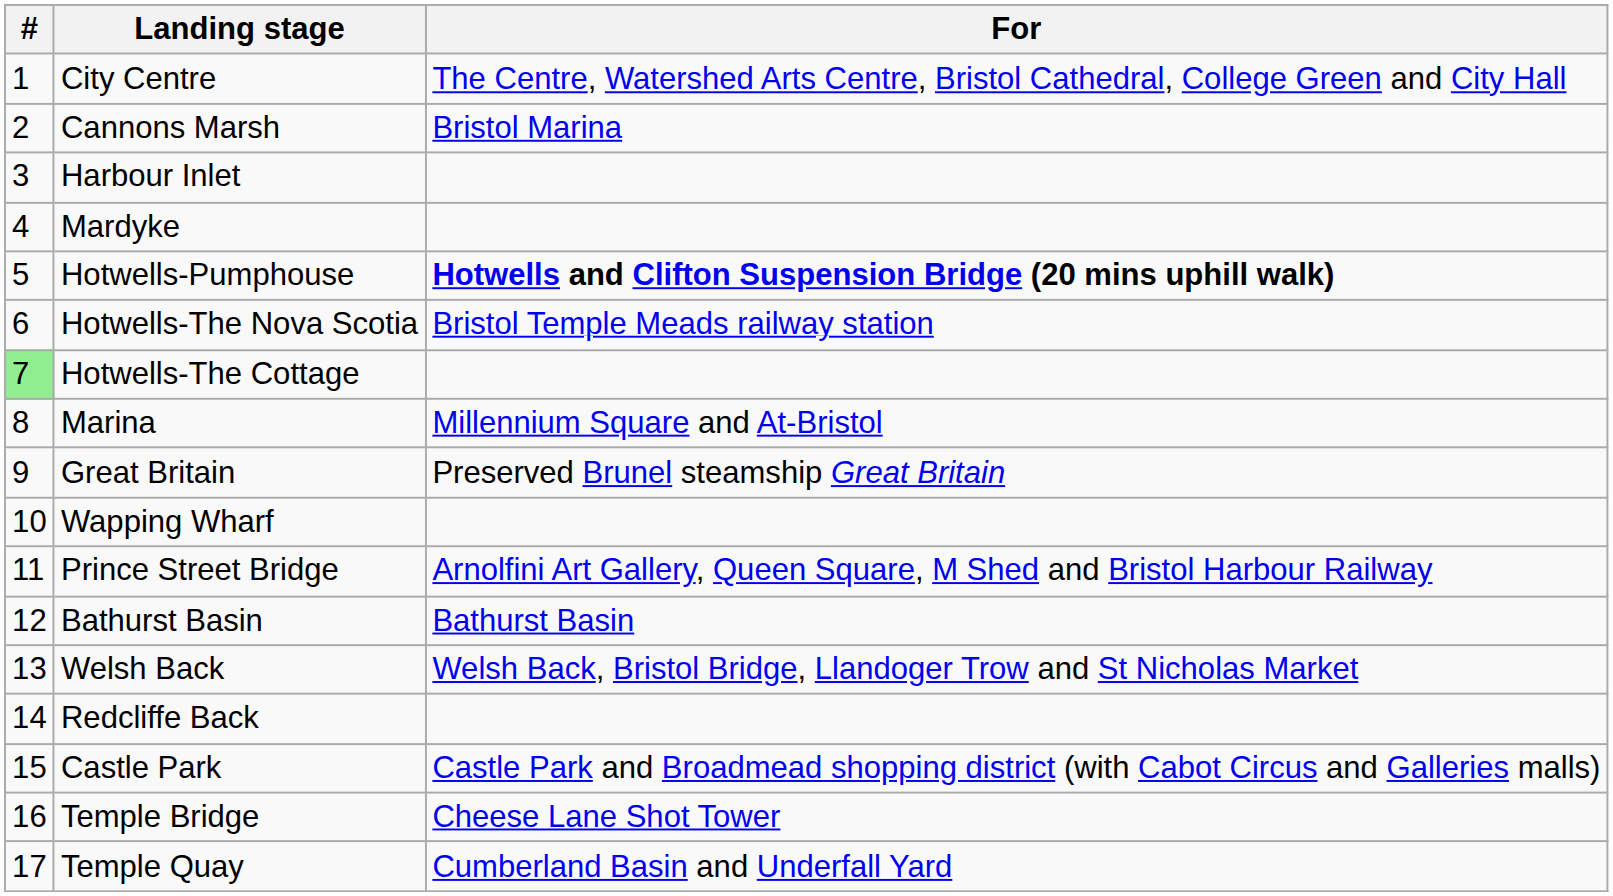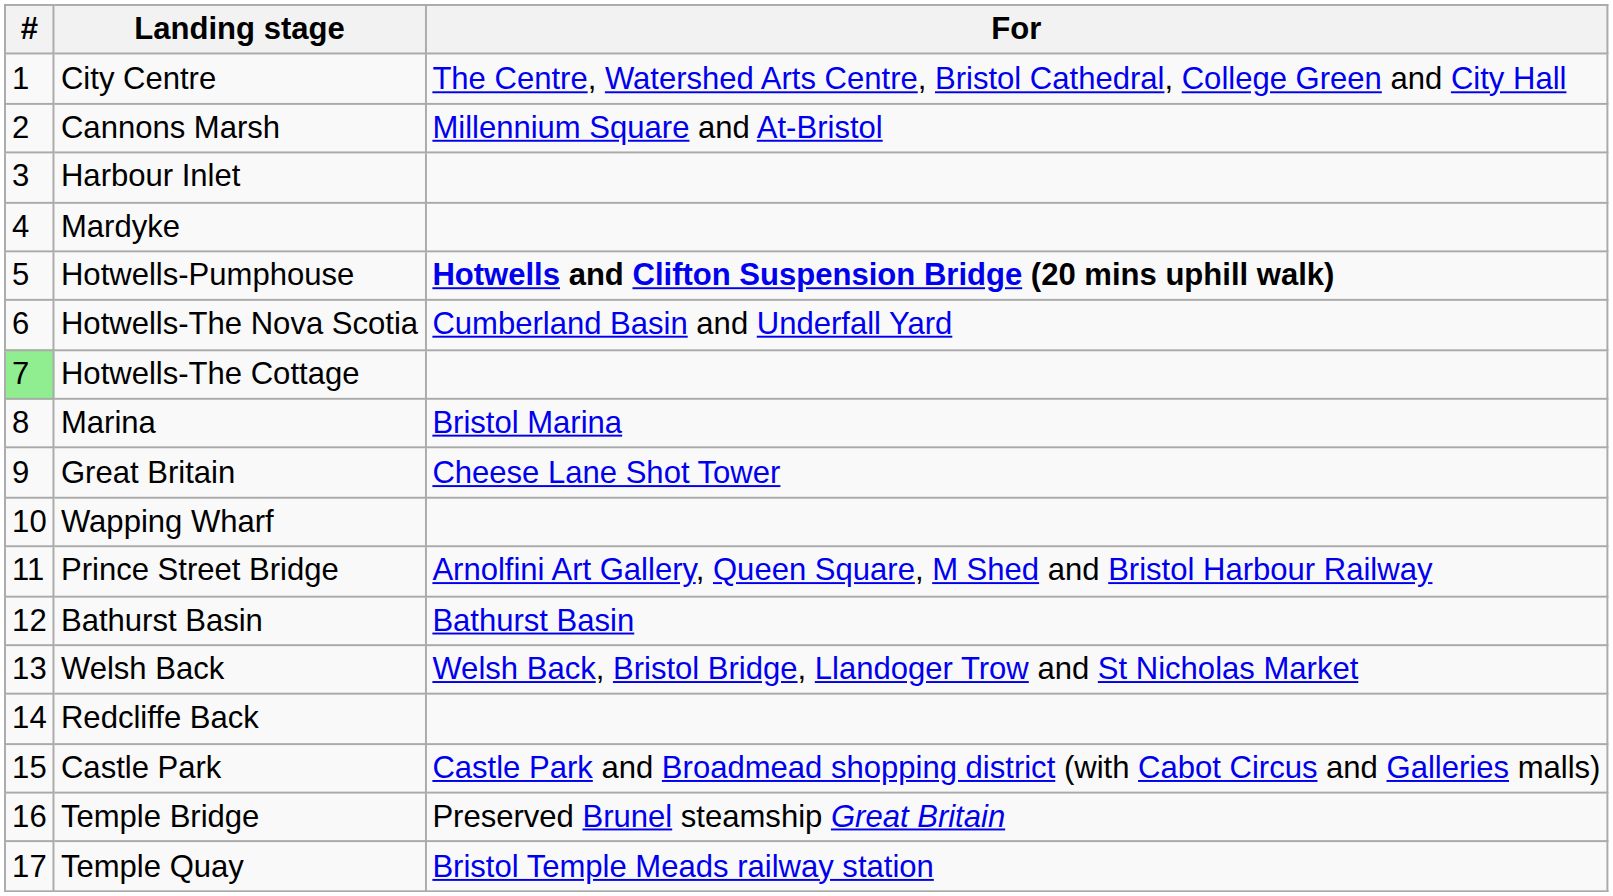Cannons Marsh | For: Bristol Marina -> Millennium Square and At-Bristol
Hotwells-The Nova Scotia | For: Bristol Temple Meads railway station -> Cumberland Basin and Underfall Yard
Marina | For: Millennium Square and At-Bristol -> Bristol Marina
Great Britain | For: Preserved Brunel steamship Great Britain -> Cheese Lane Shot Tower
Temple Bridge | For: Cheese Lane Shot Tower -> Preserved Brunel steamship Great Britain
Temple Quay | For: Cumberland Basin and Underfall Yard -> Bristol Temple Meads railway station
